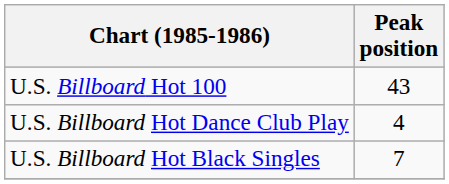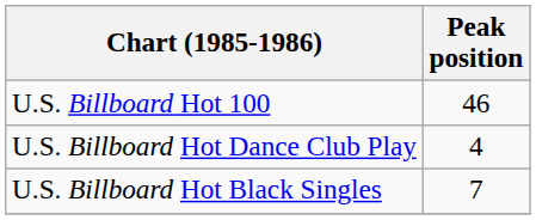U.S. Billboard Hot 100 | Peak position: 43 -> 46
